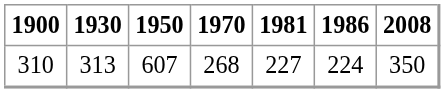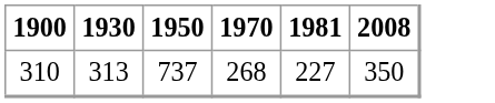- column: 1986 | 224
310 | 1950: 607 -> 737
